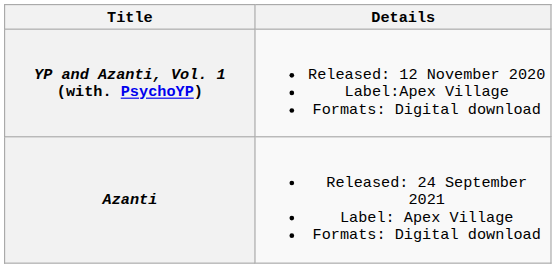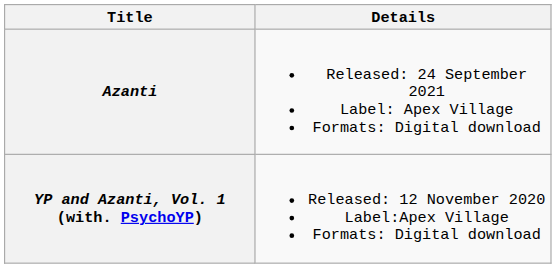rows swapped: YP and Azanti, Vol. 1 (with. PsychoYP) <-> Azanti
